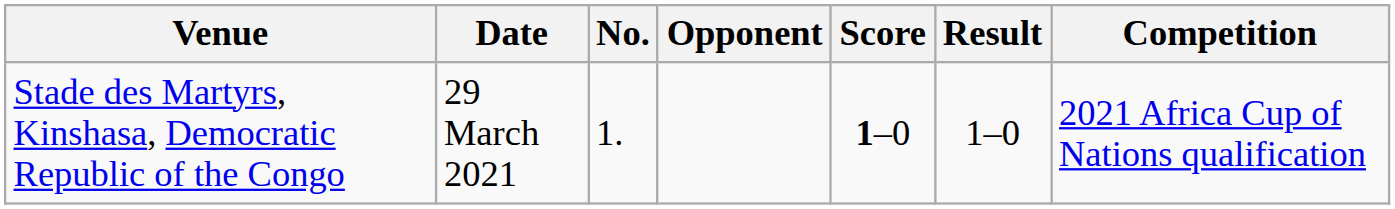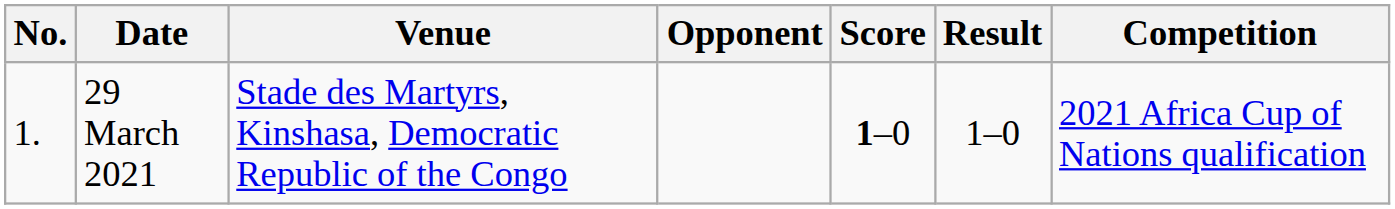columns swapped: No. <-> Venue
